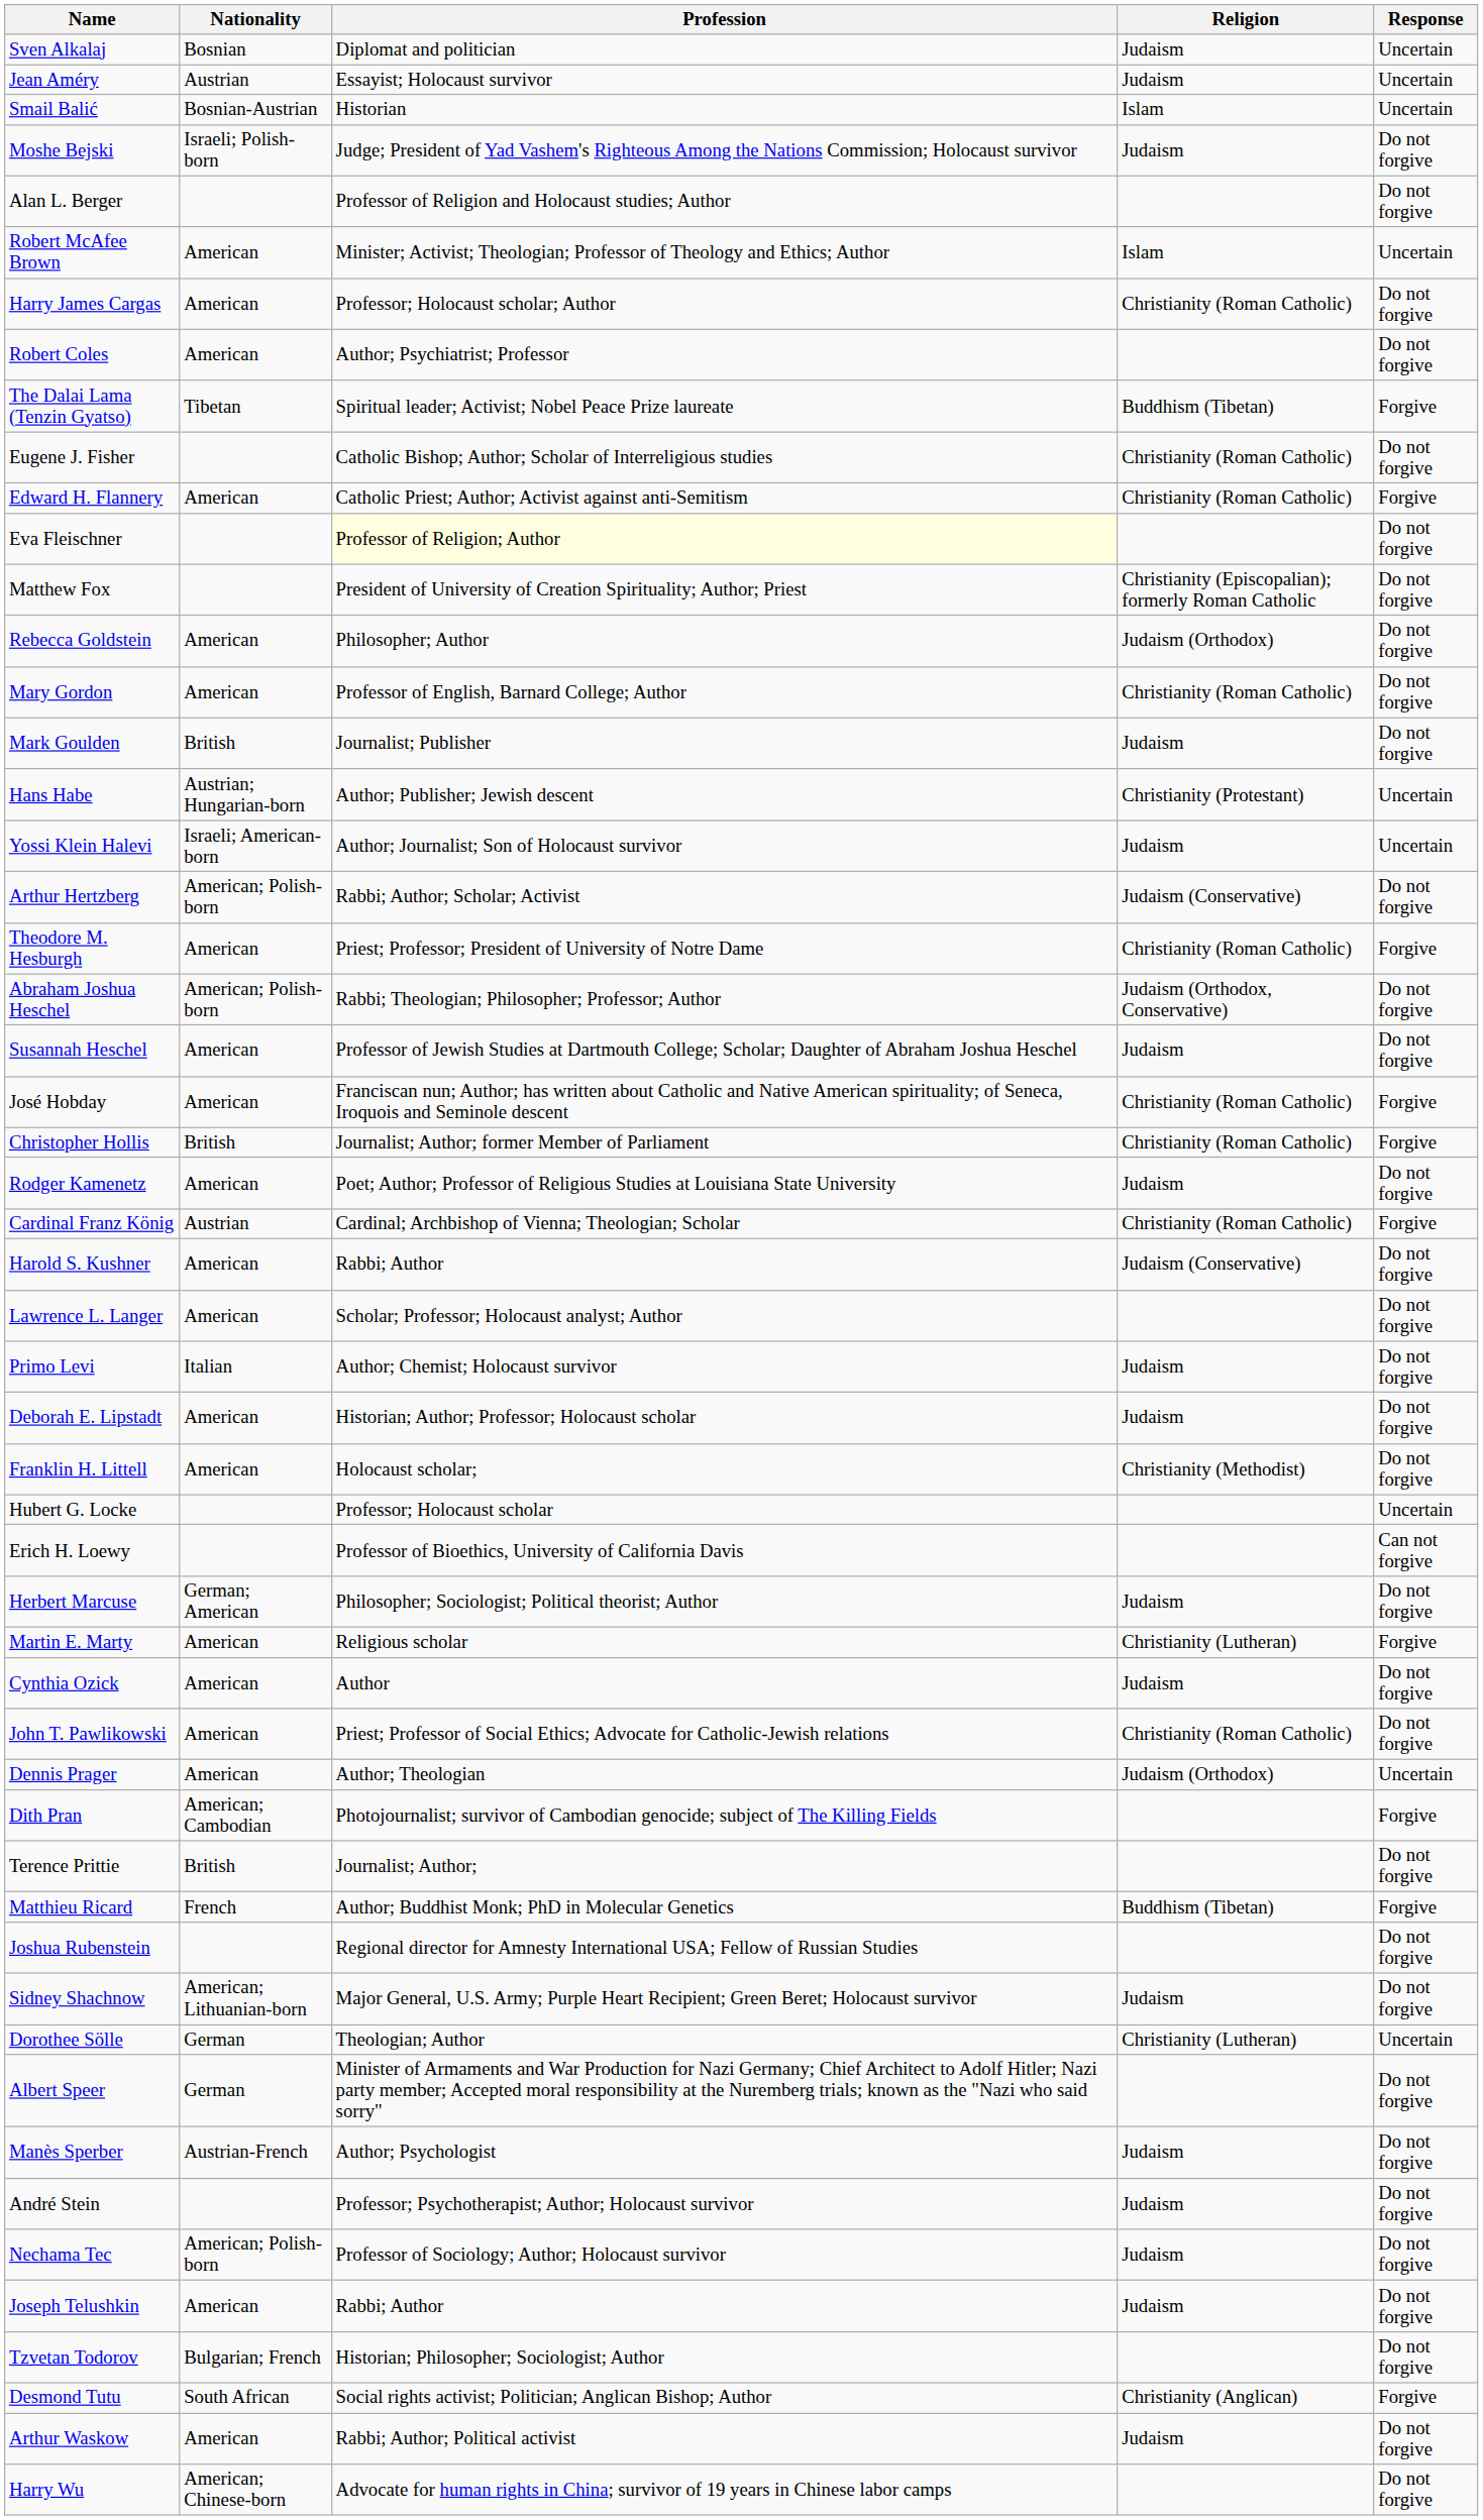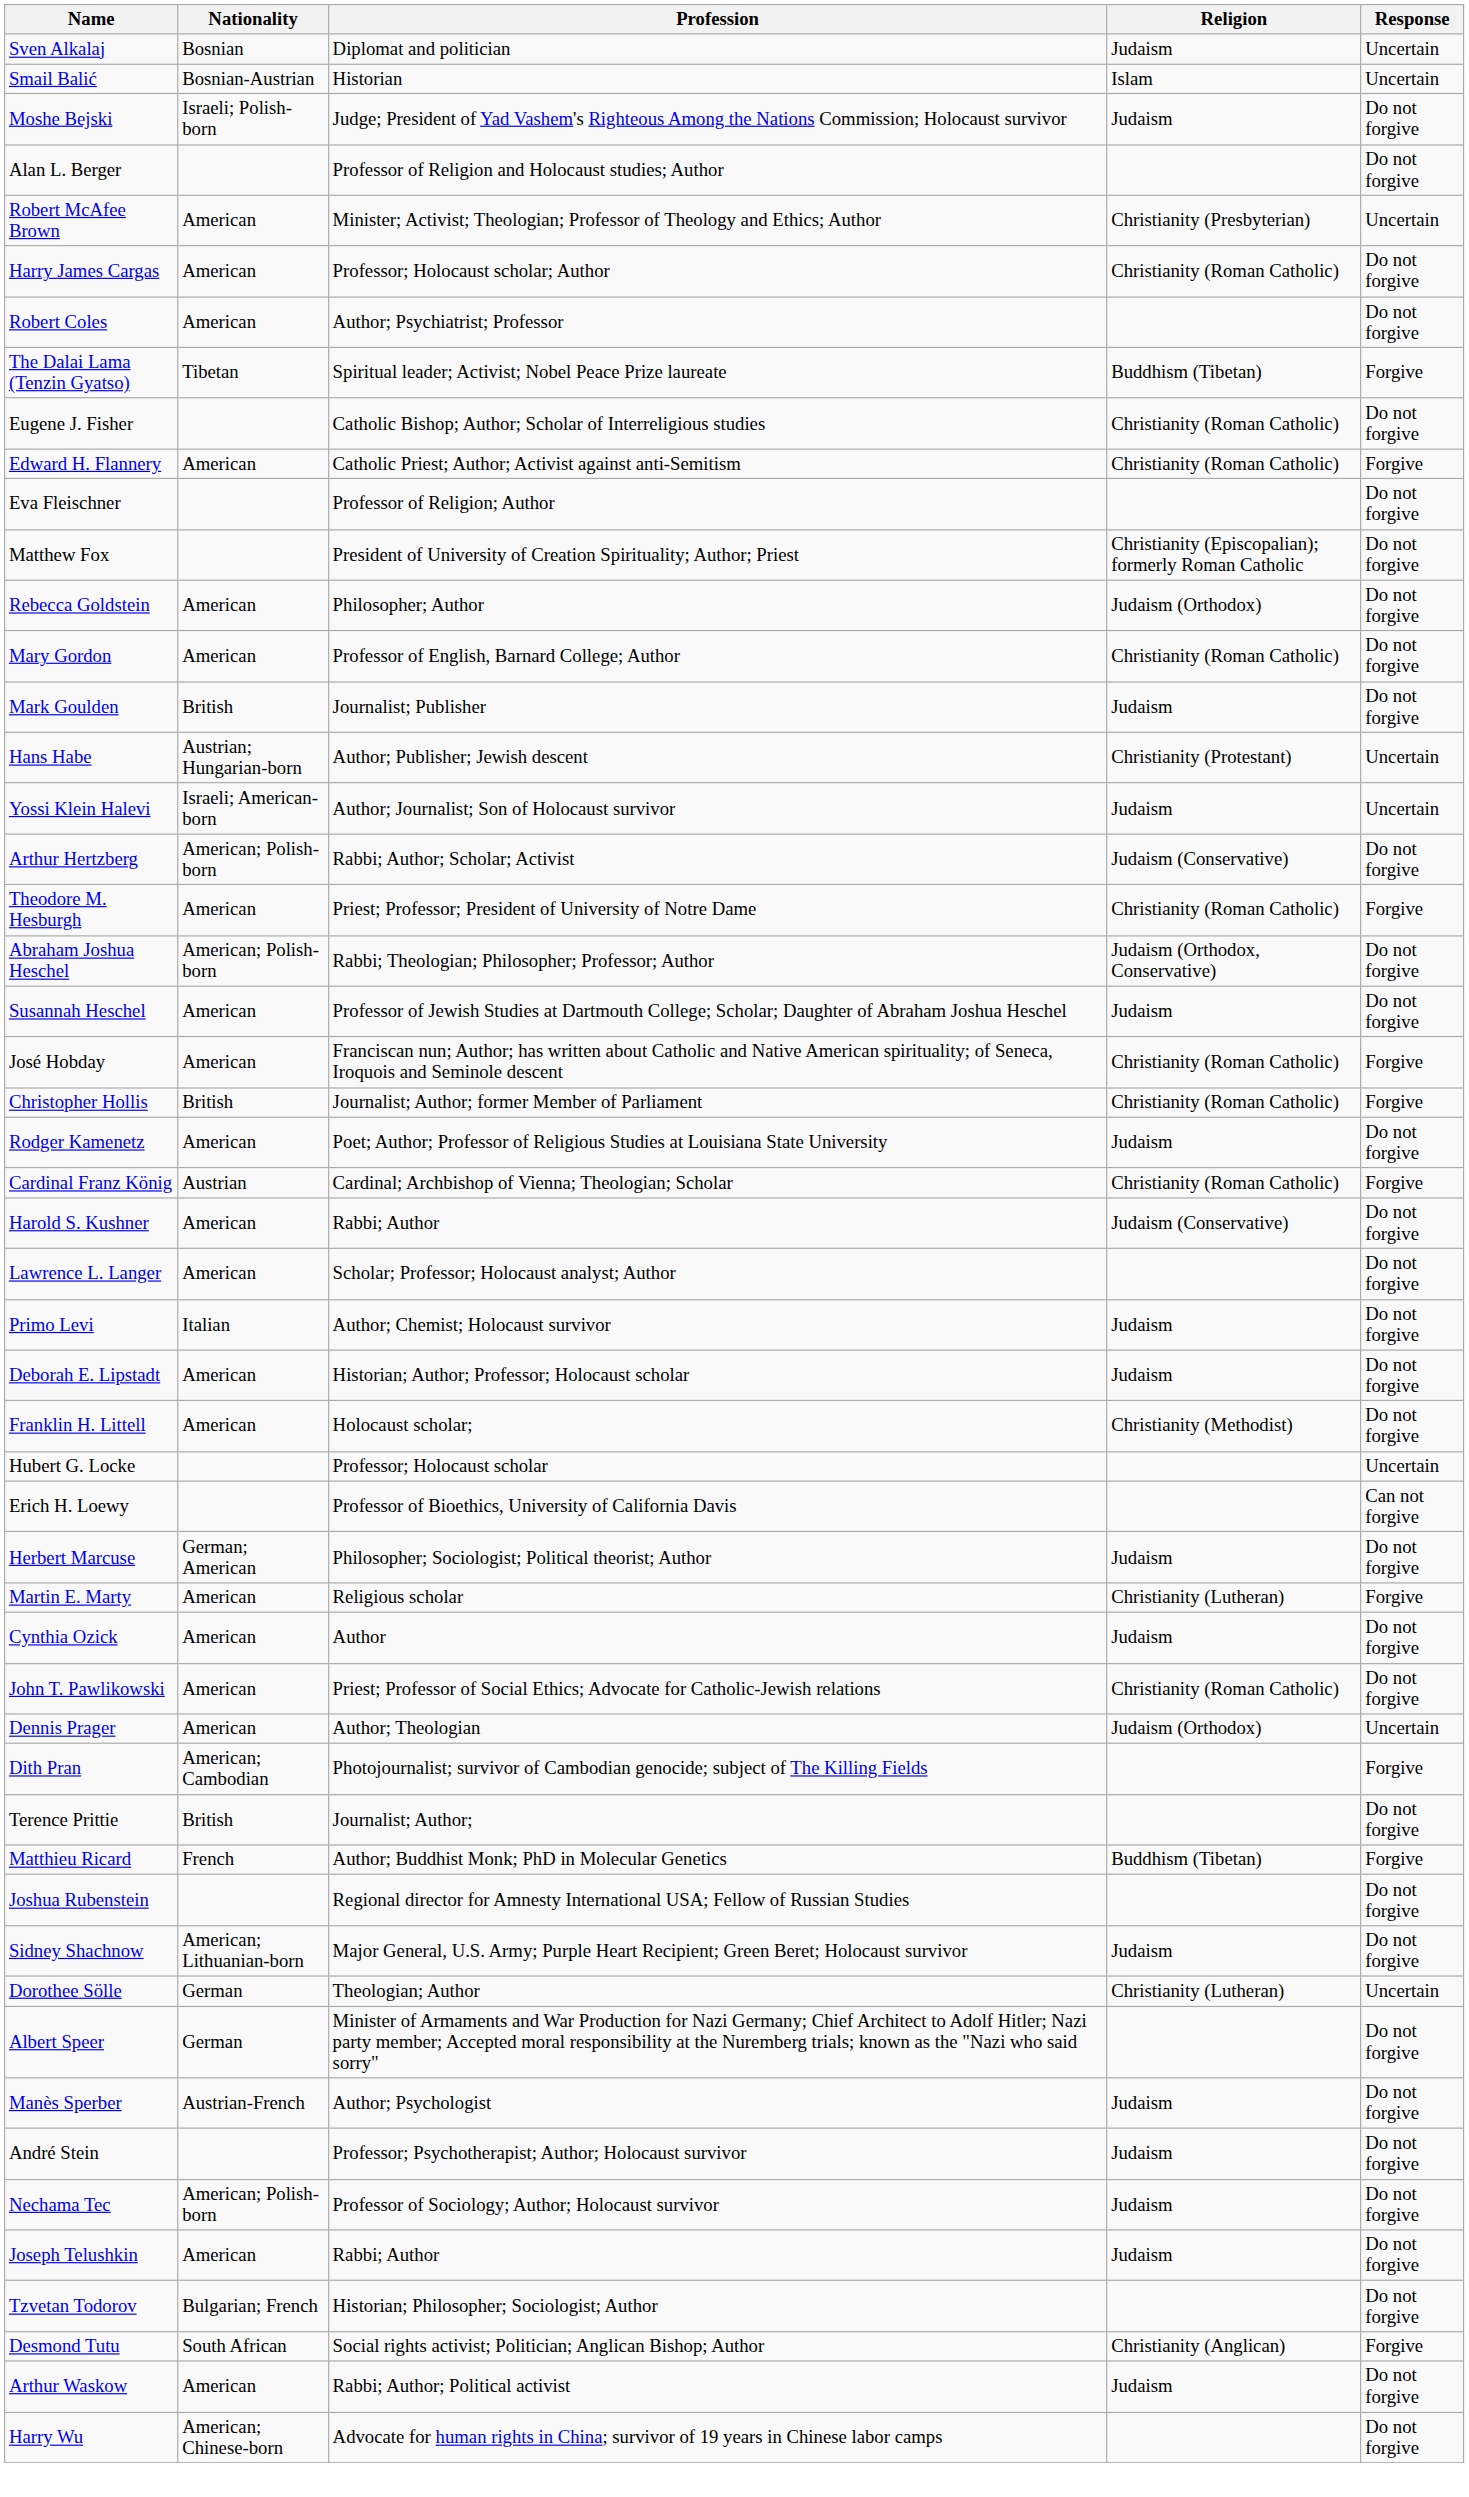- row: Jean Améry | Austrian | Essayist; Holocaust survivor | Judaism | Uncertain
Robert McAfee Brown | Religion: Islam -> Christianity (Presbyterian)
Eva Fleischner | Profession: lightyellow background -> no background
